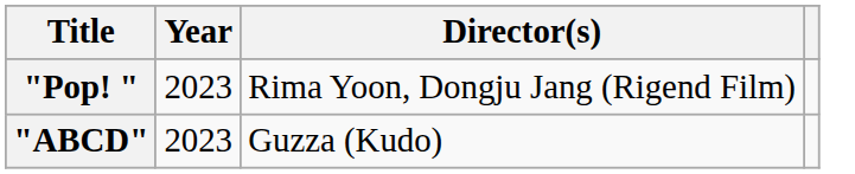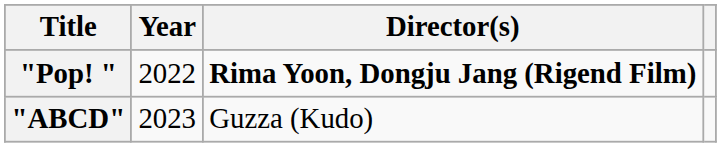"Pop! " | Year: 2023 -> 2022
"Pop! " | Director(s): normal -> bold
